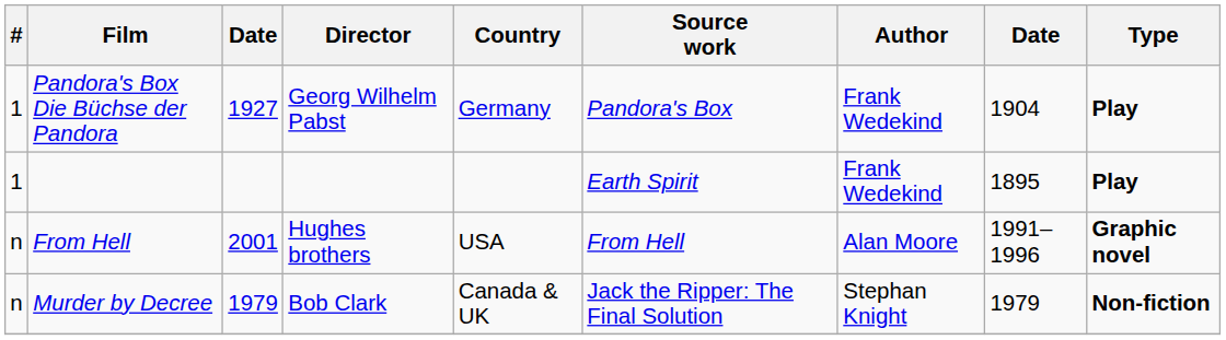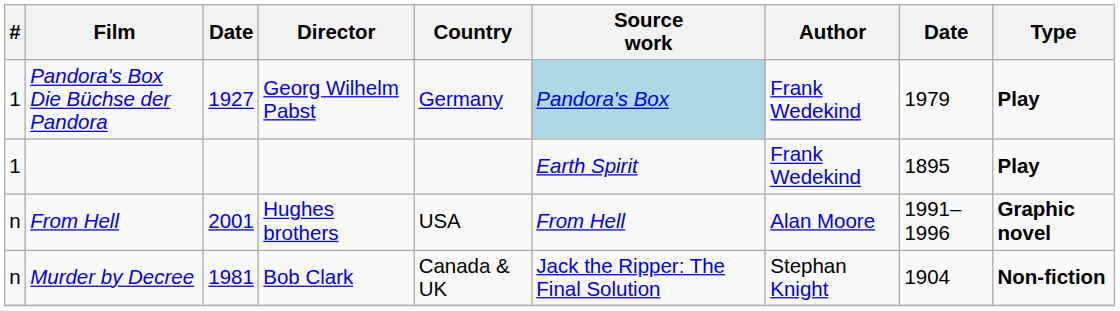Pandora's Box Die Büchse der Pandora | Source work: no background -> lightblue background
Pandora's Box Die Büchse der Pandora | column 8: 1904 -> 1979
Murder by Decree | column 3: 1979 -> 1981
Murder by Decree | column 8: 1979 -> 1904
